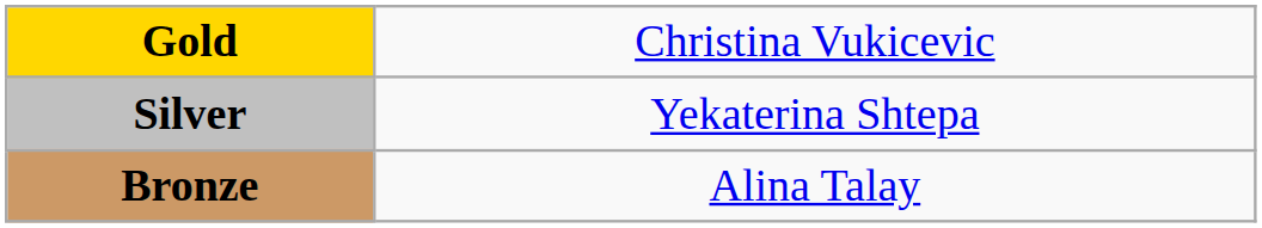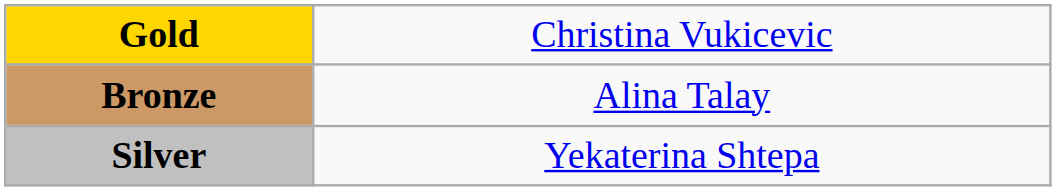rows swapped: Silver <-> Bronze
